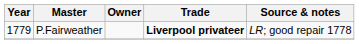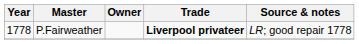P.Fairweather | Year: 1779 -> 1778
